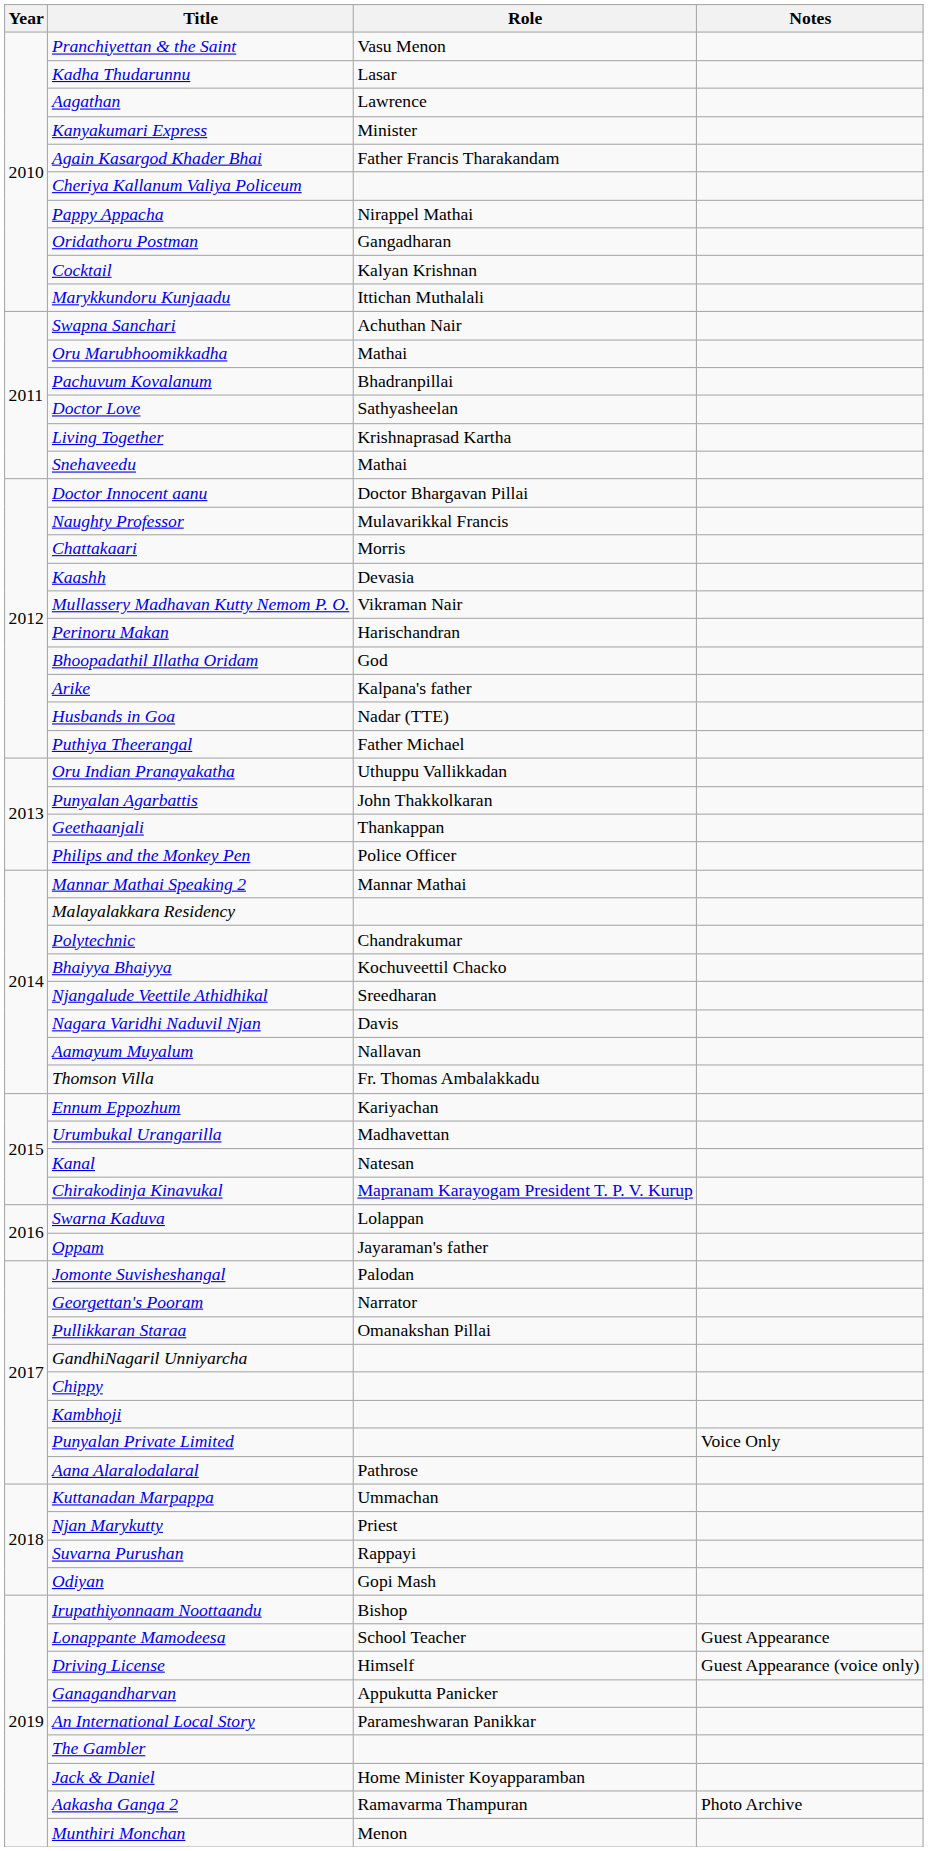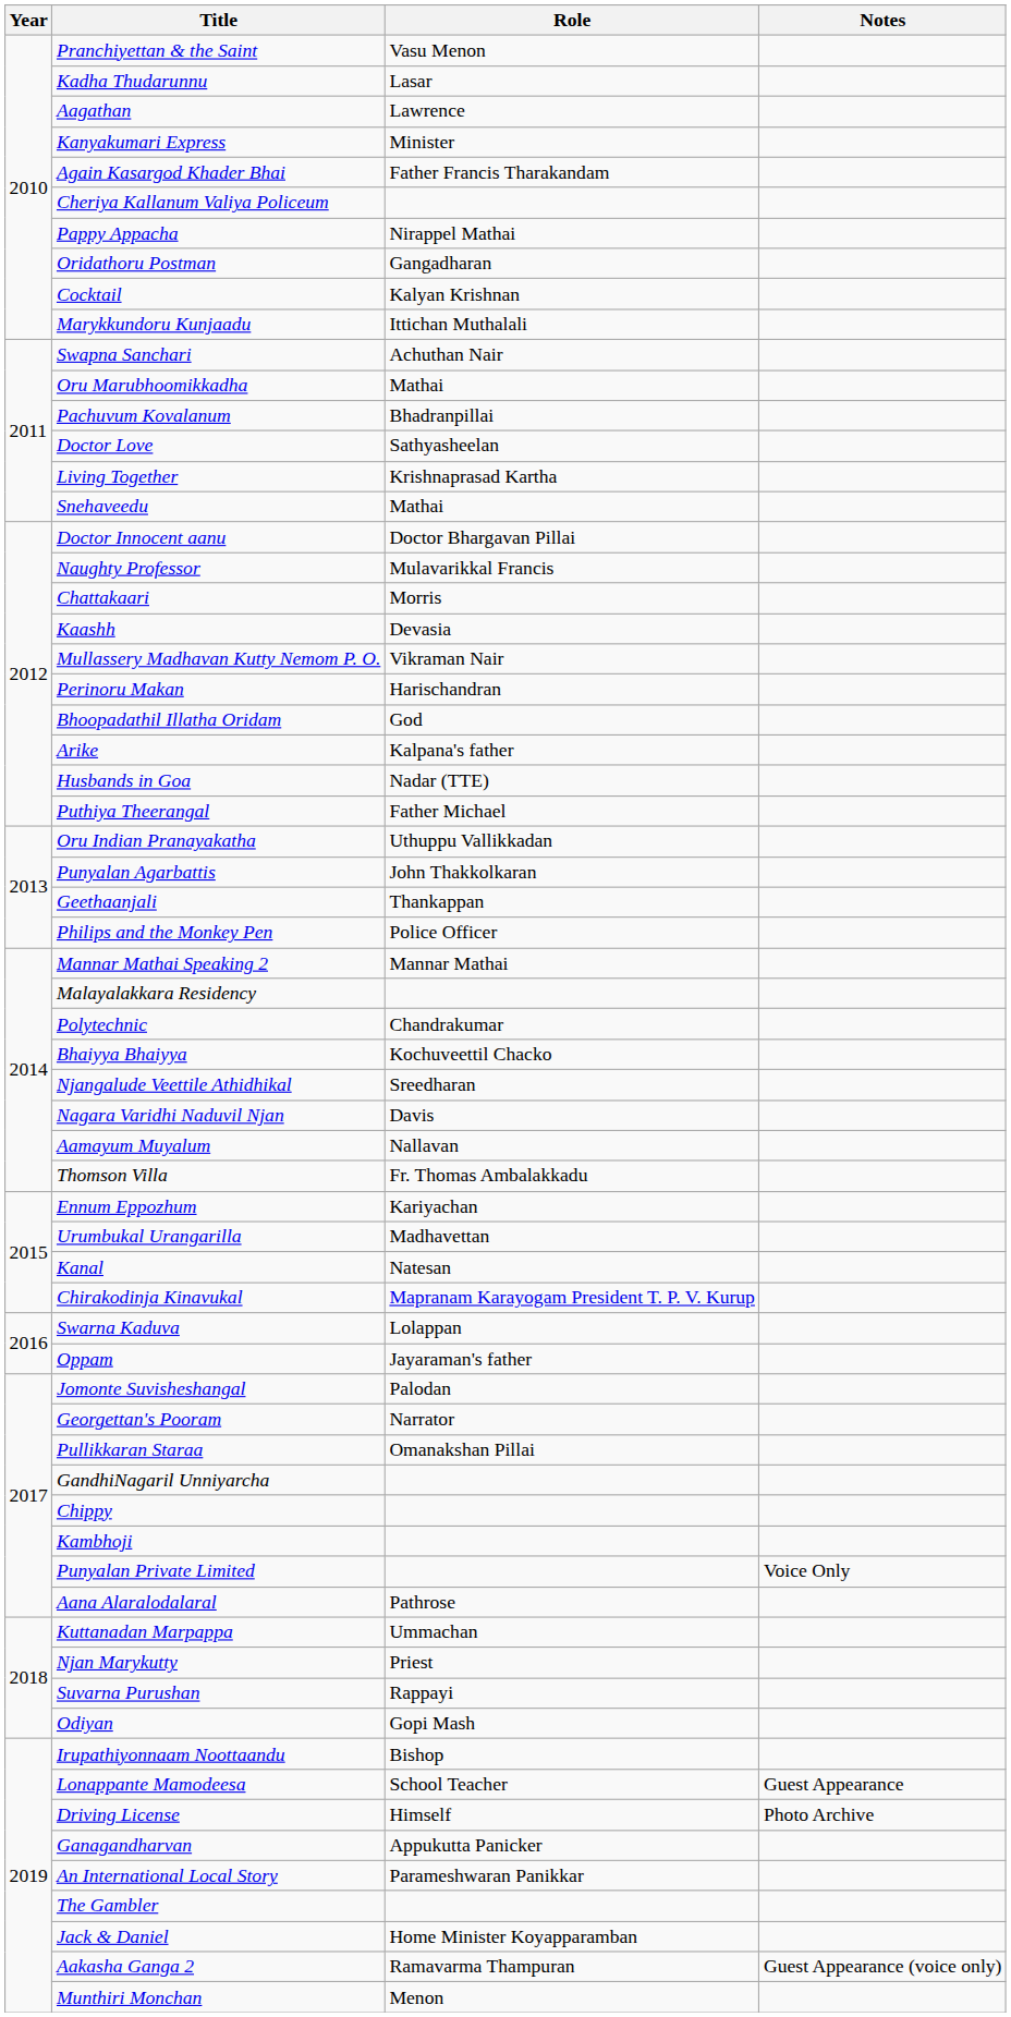Driving License | Notes: Guest Appearance (voice only) -> Photo Archive
Aakasha Ganga 2 | Notes: Photo Archive -> Guest Appearance (voice only)
